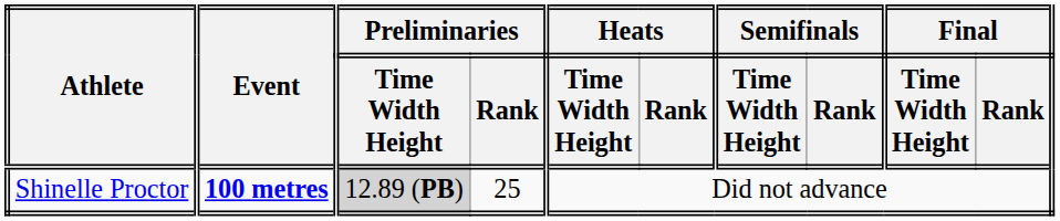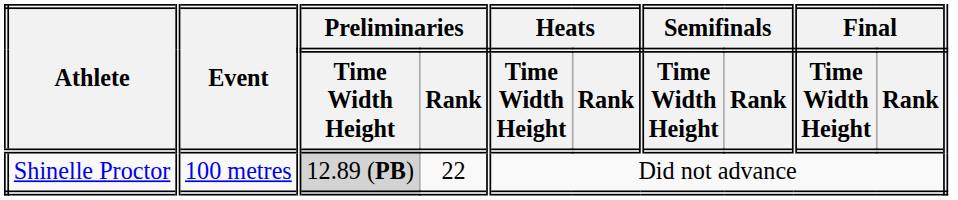Shinelle Proctor | Event: bold -> normal
Shinelle Proctor | Preliminaries / Rank: 25 -> 22
